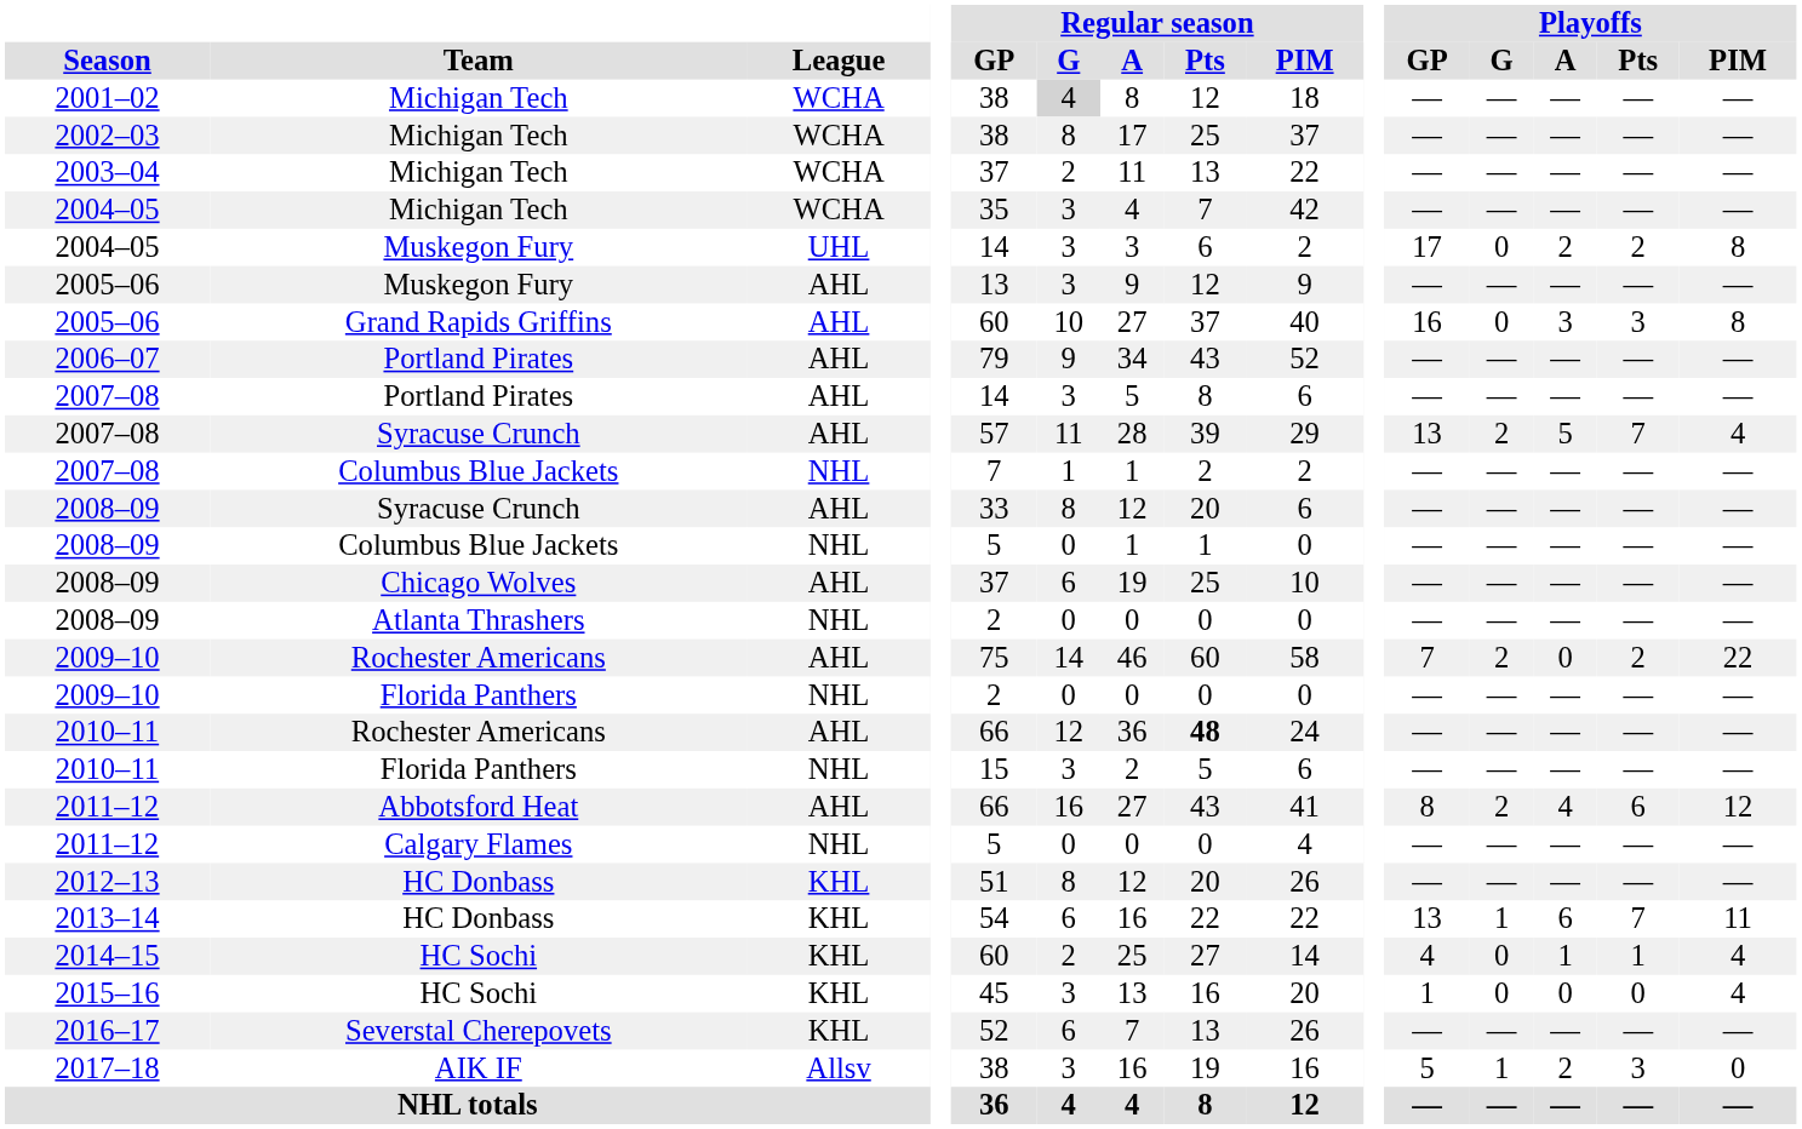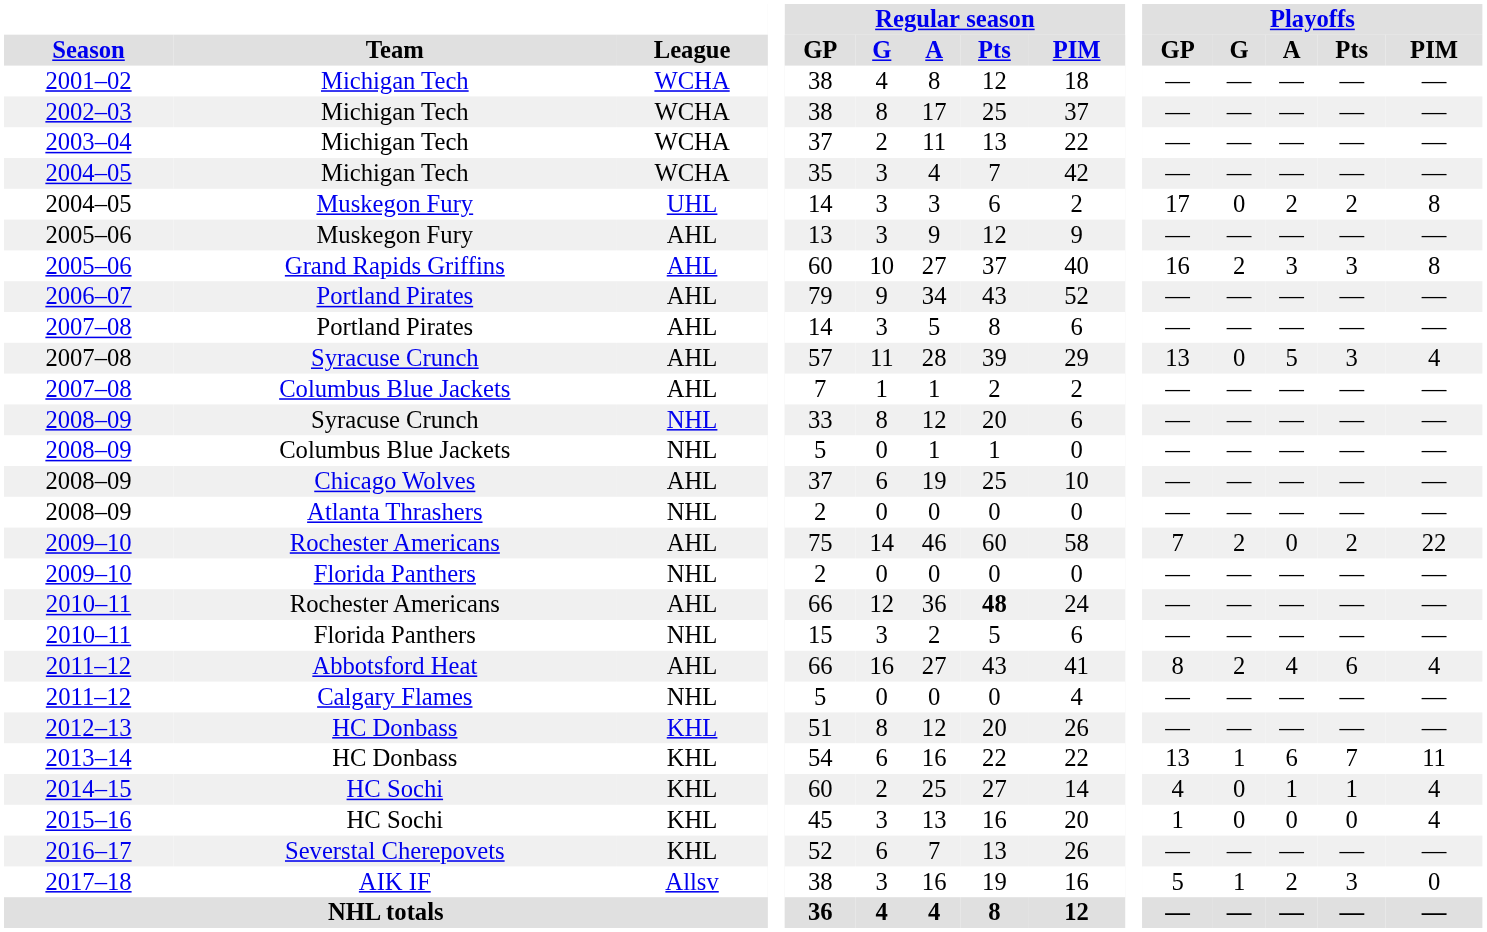2001–02 | Regular season / G: lightgrey background -> no background
2005–06 / Grand Rapids Griffins | Playoffs / G: 0 -> 2
2007–08 / Syracuse Crunch | Playoffs / G: 2 -> 0
2007–08 / Syracuse Crunch | Playoffs / Pts: 7 -> 3
2007–08 / Columbus Blue Jackets | League: NHL -> AHL
2008–09 / Syracuse Crunch | League: AHL -> NHL
2011–12 / Abbotsford Heat | Playoffs / PIM: 12 -> 4
